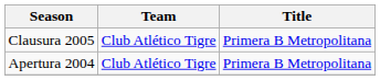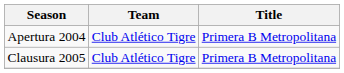rows swapped: Apertura 2004 <-> Clausura 2005
